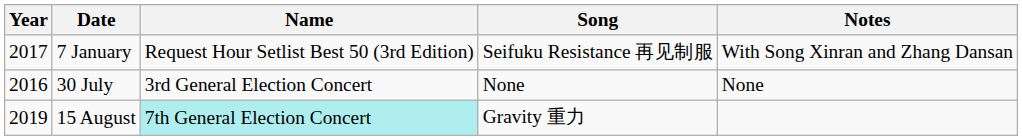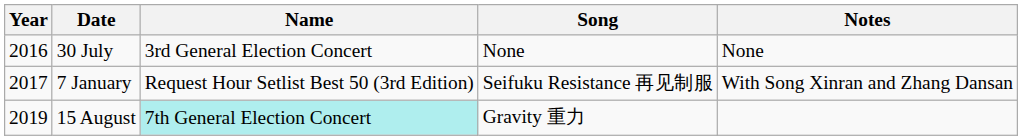rows swapped: 30 July <-> 7 January
